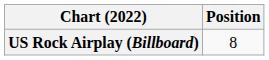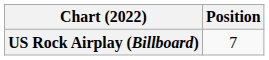US Rock Airplay (Billboard) | Position: 8 -> 7
